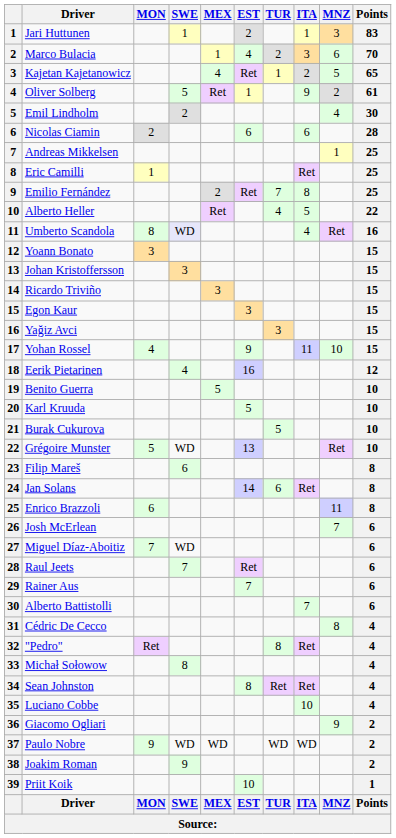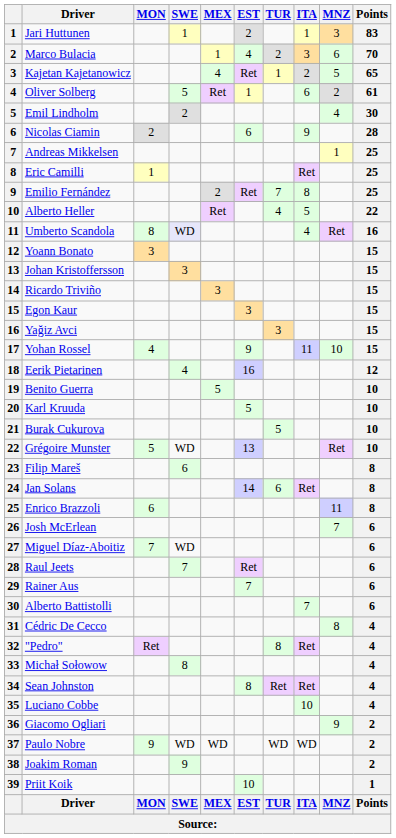Oliver Solberg | ITA: 9 -> 6
Nicolas Ciamin | ITA: 6 -> 9
